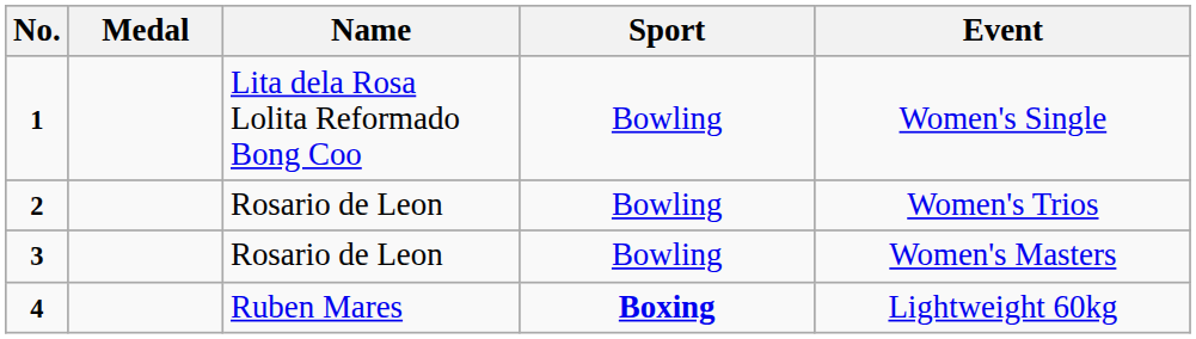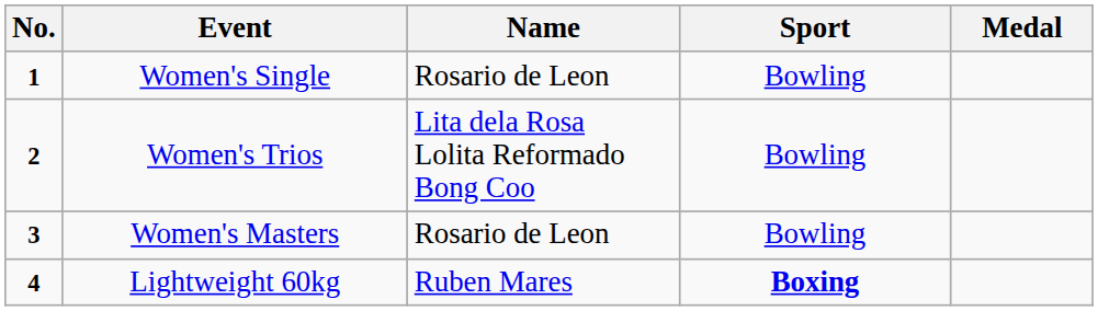columns swapped: Medal <-> Event
1 | Name: Lita dela Rosa Lolita Reformado Bong Coo -> Rosario de Leon
2 | Name: Rosario de Leon -> Lita dela Rosa Lolita Reformado Bong Coo
